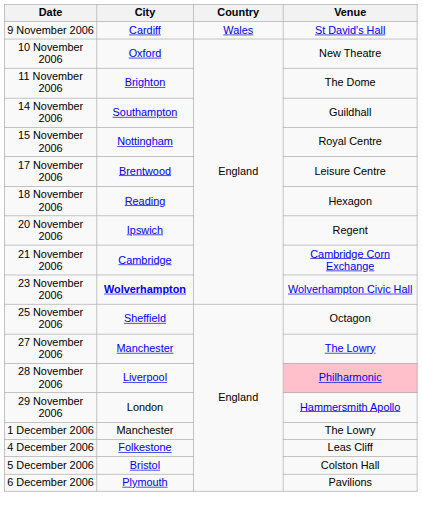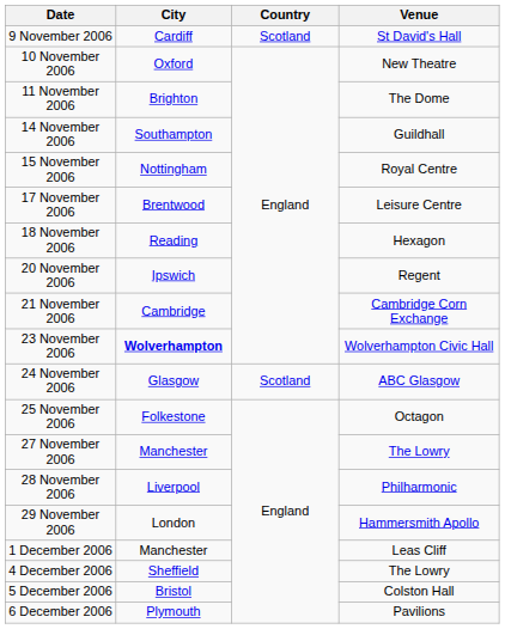9 November 2006 | Country: Wales -> Scotland
+ row: 24 November 2006 | Glasgow | Scotland | ABC Glasgow
25 November 2006 | City: Sheffield -> Folkestone
28 November 2006 | Venue: pink background -> no background
1 December 2006 | Venue: The Lowry -> Leas Cliff
4 December 2006 | City: Folkestone -> Sheffield
4 December 2006 | Venue: Leas Cliff -> The Lowry
